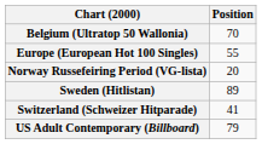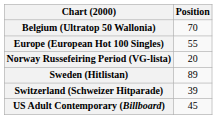Switzerland (Schweizer Hitparade) | Position: 41 -> 39
US Adult Contemporary (Billboard) | Position: 79 -> 45
